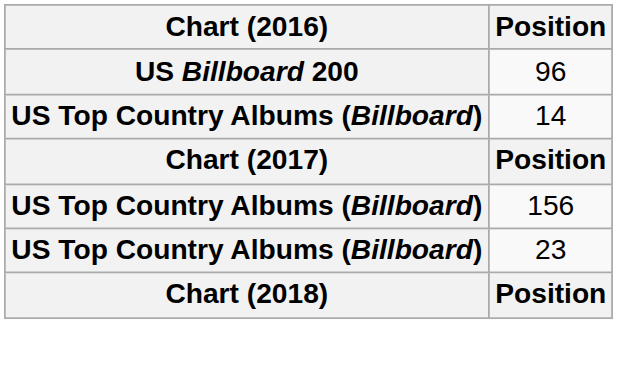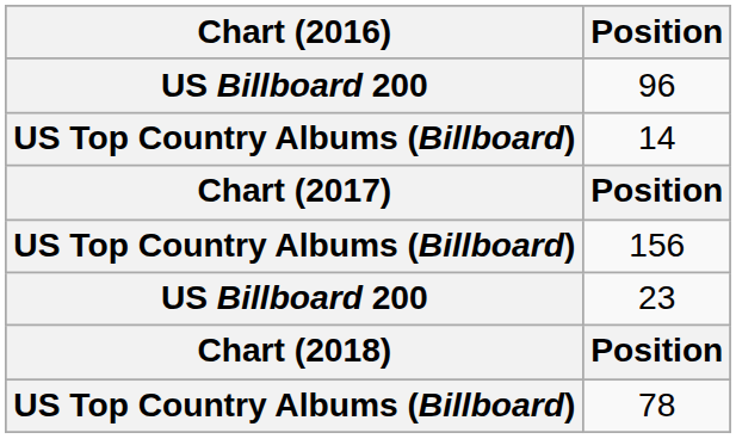23 | Chart (2016): US Top Country Albums (Billboard) -> US Billboard 200
+ row: US Top Country Albums (Billboard) | 78
